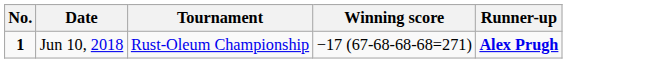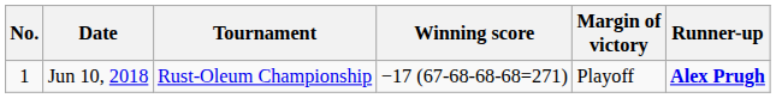+ column: Margin of victory | Playoff
Jun 10, 2018 | No.: bold -> normal
